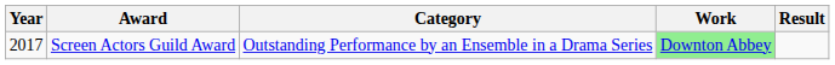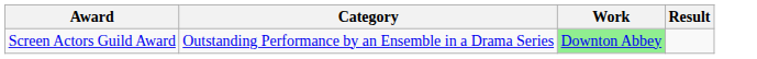- column: Year | 2017
